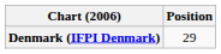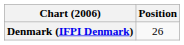Denmark (IFPI Denmark) | Position: 29 -> 26
